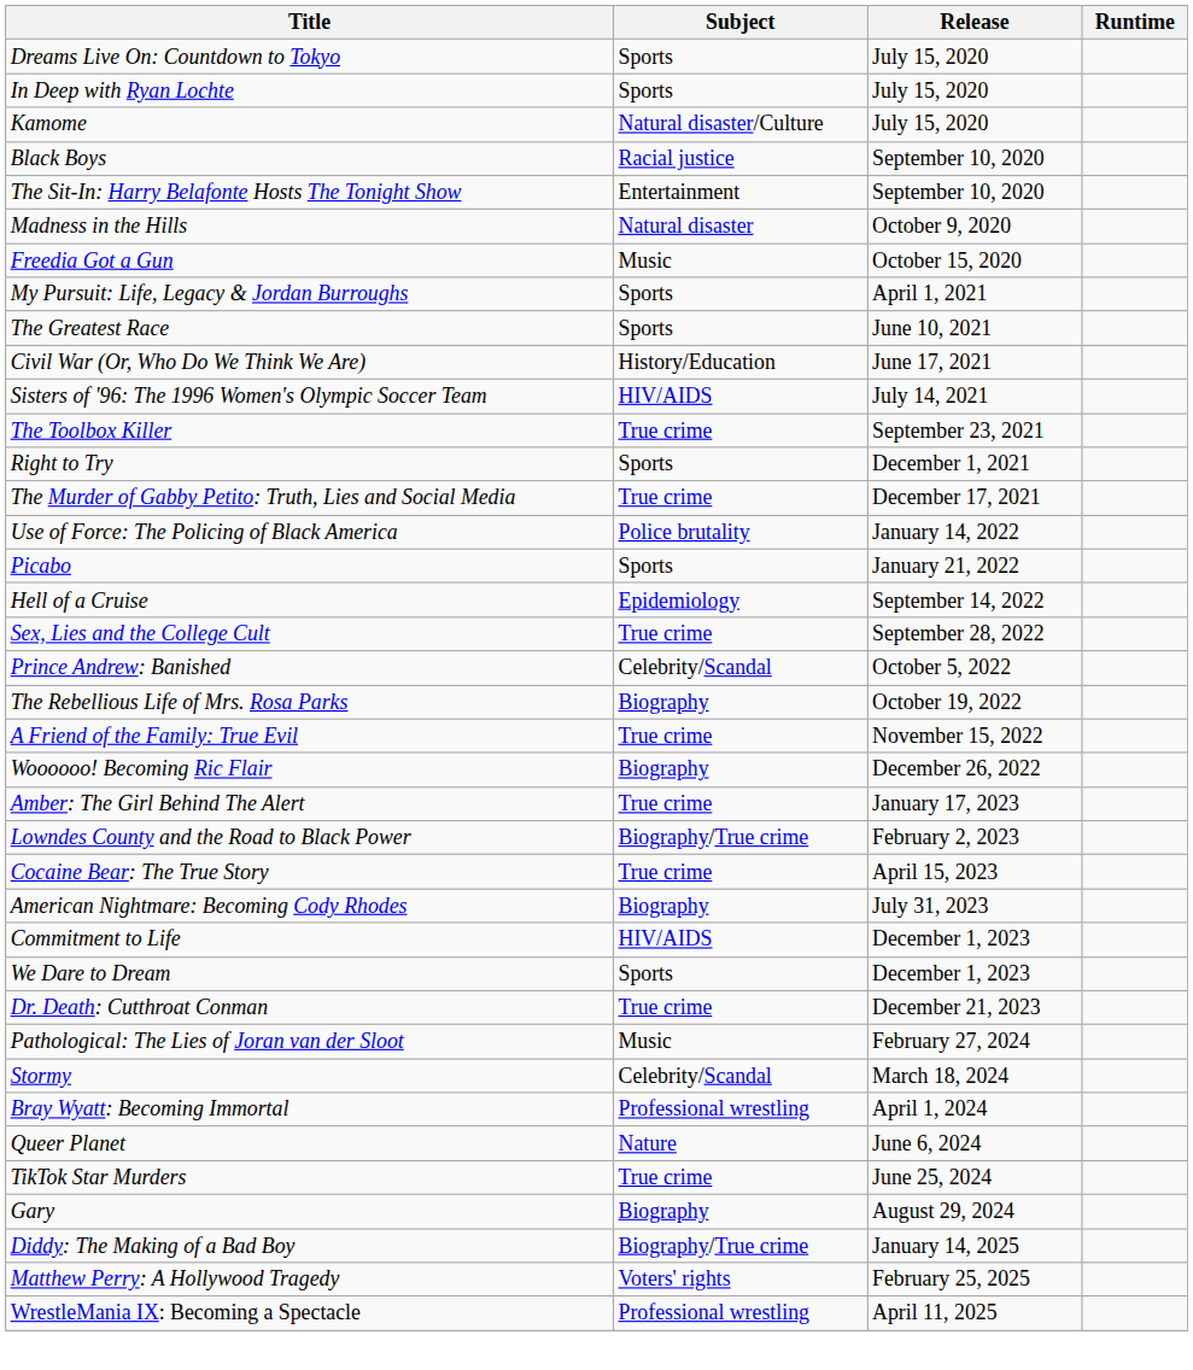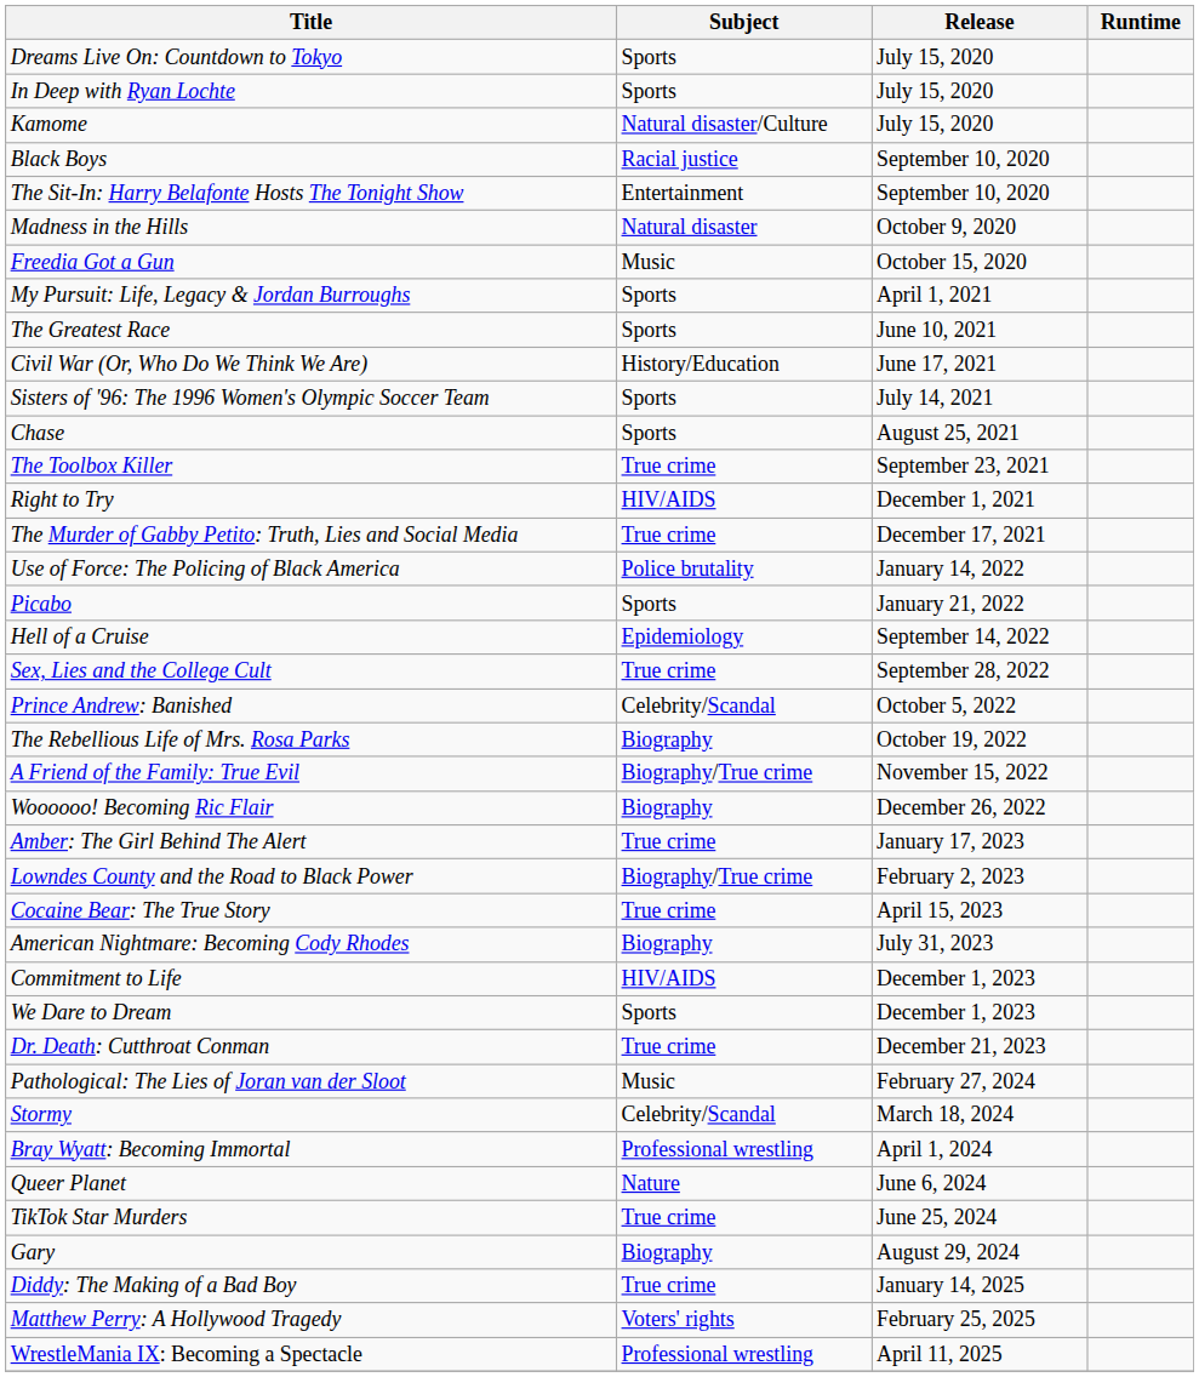Sisters of '96: The 1996 Women's Olympic Soccer Team | Subject: HIV/AIDS -> Sports
+ row: Chase | Sports | August 25, 2021
Right to Try | Subject: Sports -> HIV/AIDS
A Friend of the Family: True Evil | Subject: True crime -> Biography/True crime
Diddy: The Making of a Bad Boy | Subject: Biography/True crime -> True crime
